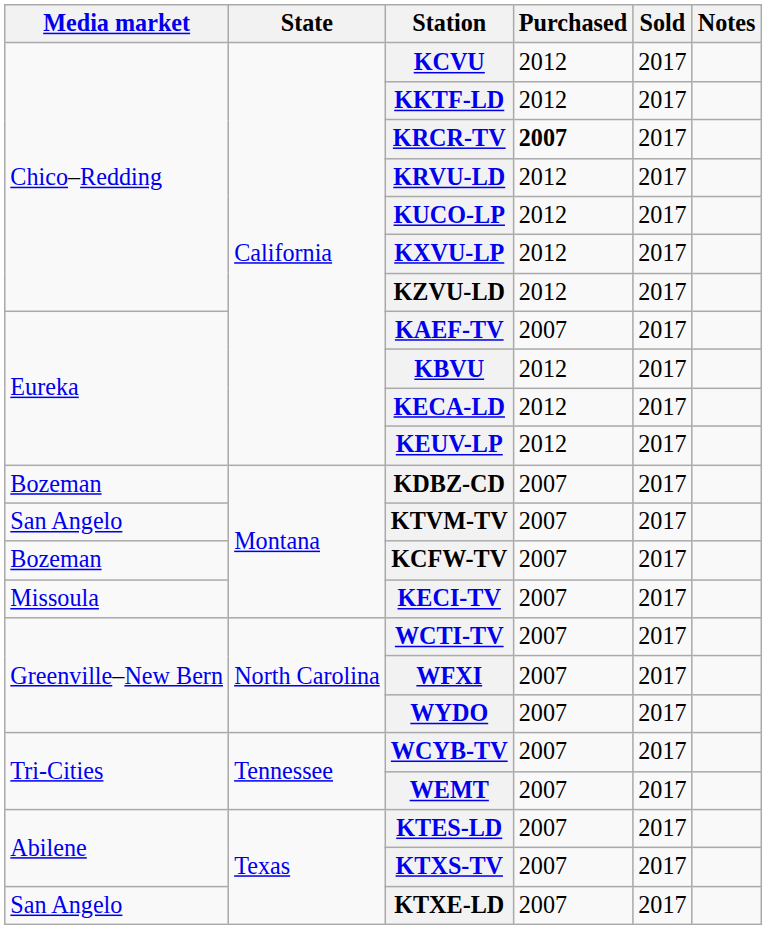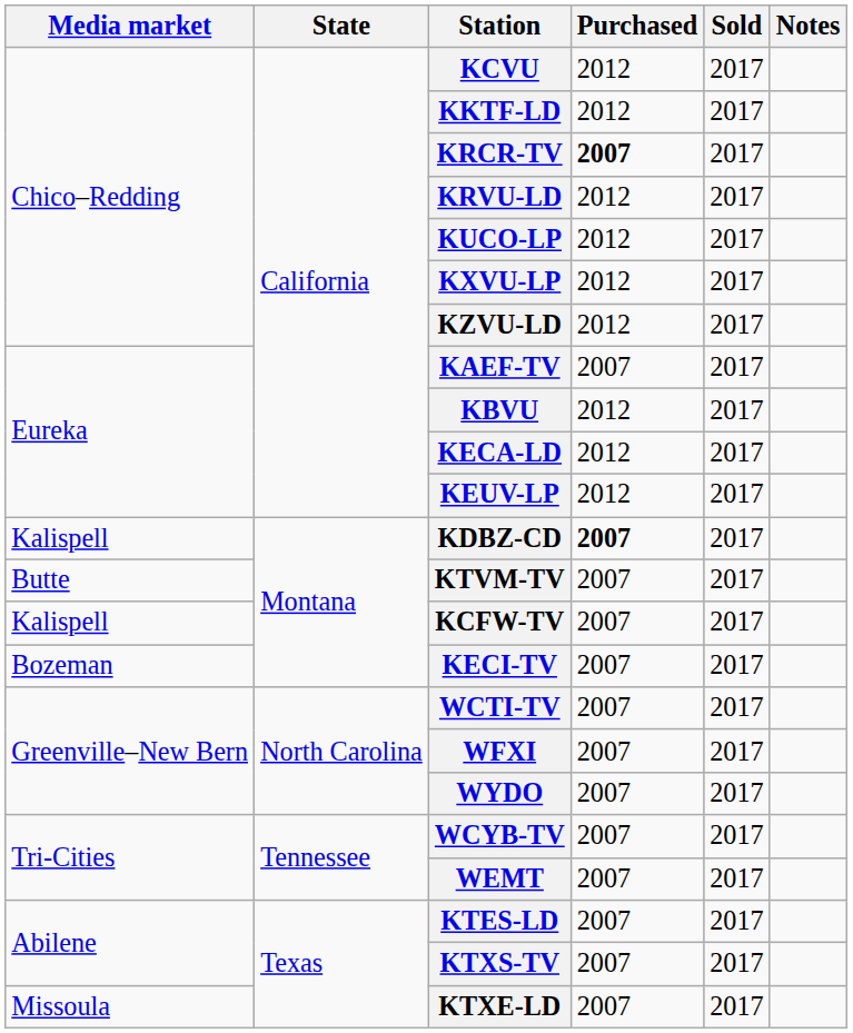KDBZ-CD | Media market: Bozeman -> Kalispell
KDBZ-CD | Purchased: normal -> bold
KTVM-TV | Media market: San Angelo -> Butte
KCFW-TV | Media market: Bozeman -> Kalispell
KECI-TV | Media market: Missoula -> Bozeman
KTXE-LD | Media market: San Angelo -> Missoula
